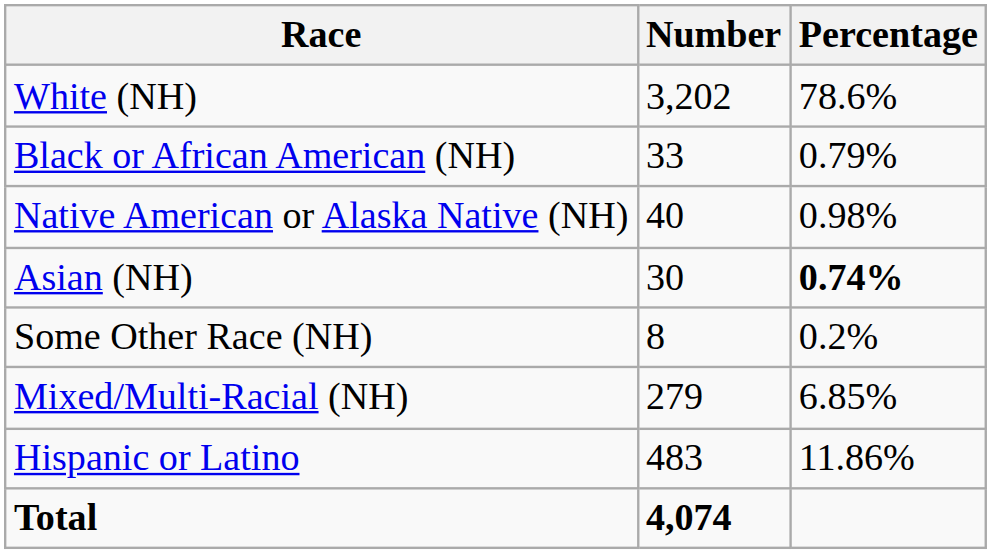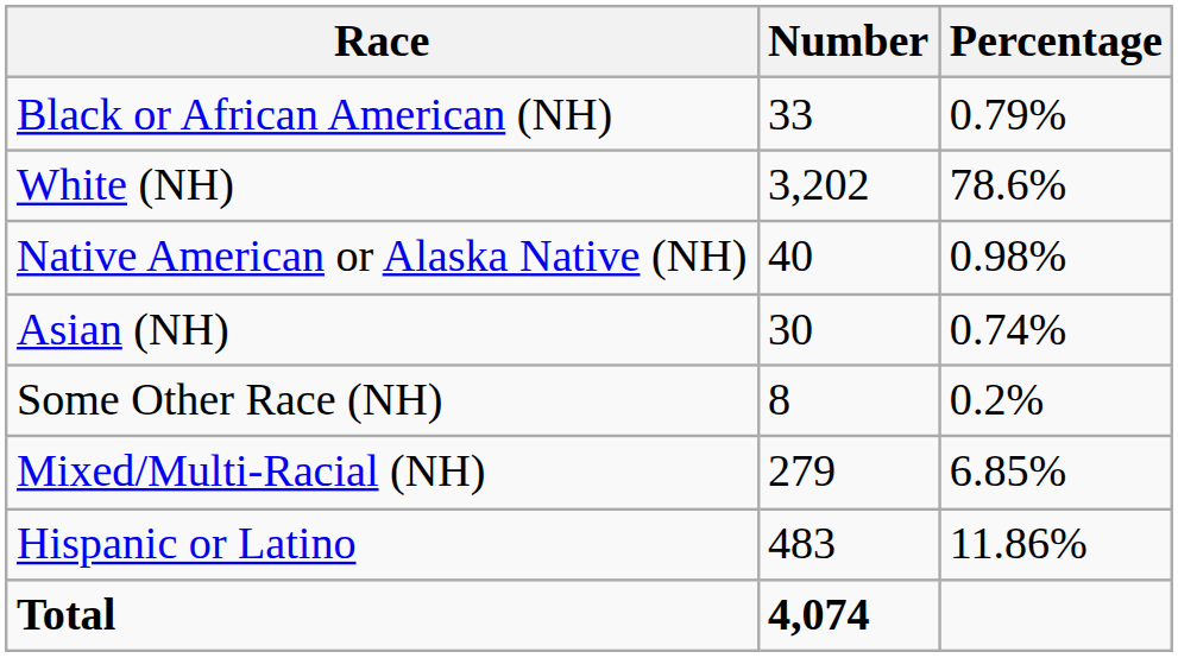rows swapped: White (NH) <-> Black or African American (NH)
Asian (NH) | Percentage: bold -> normal
